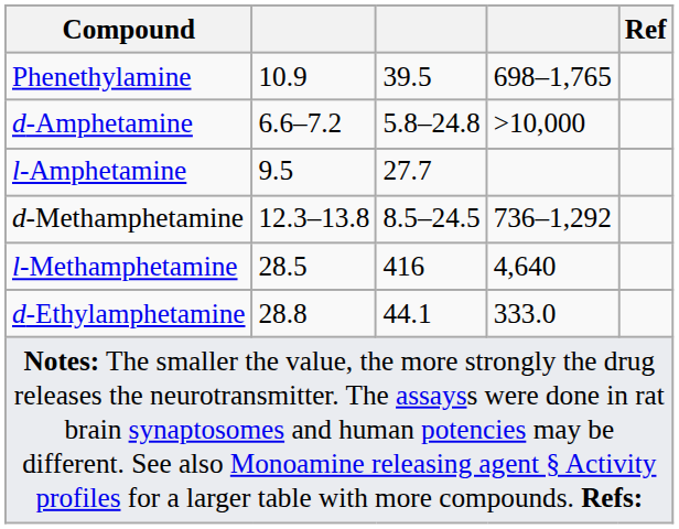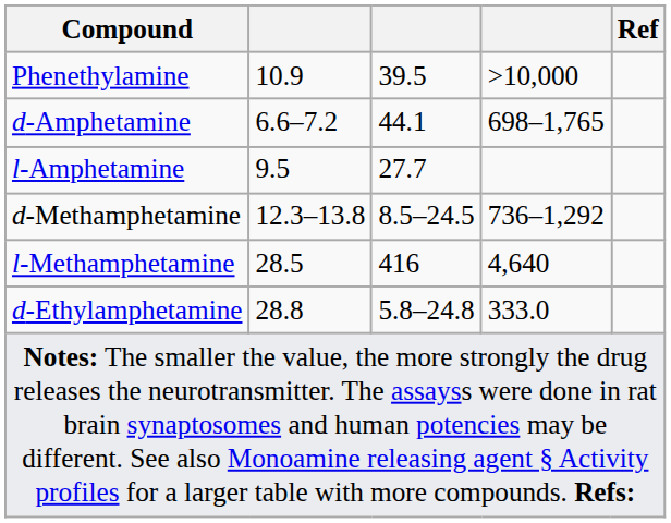Phenethylamine | column 4: 698–1,765 -> >10,000
d-Amphetamine | column 3: 5.8–24.8 -> 44.1
d-Amphetamine | column 4: >10,000 -> 698–1,765
d-Ethylamphetamine | column 3: 44.1 -> 5.8–24.8
